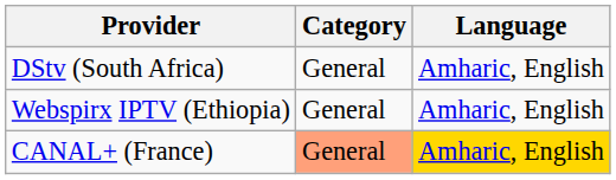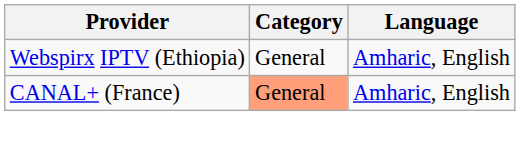- row: DStv (South Africa) | General | Amharic, English
CANAL+ (France) | Language: gold background -> no background
